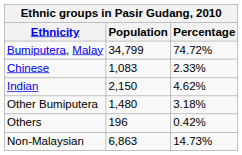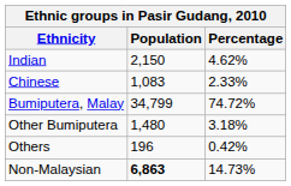rows swapped: Bumiputera, Malay <-> Indian
Non-Malaysian | Population: normal -> bold
